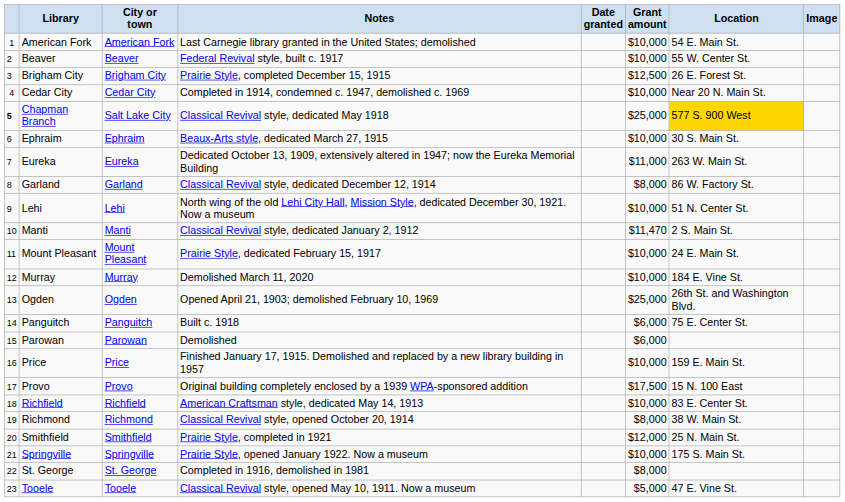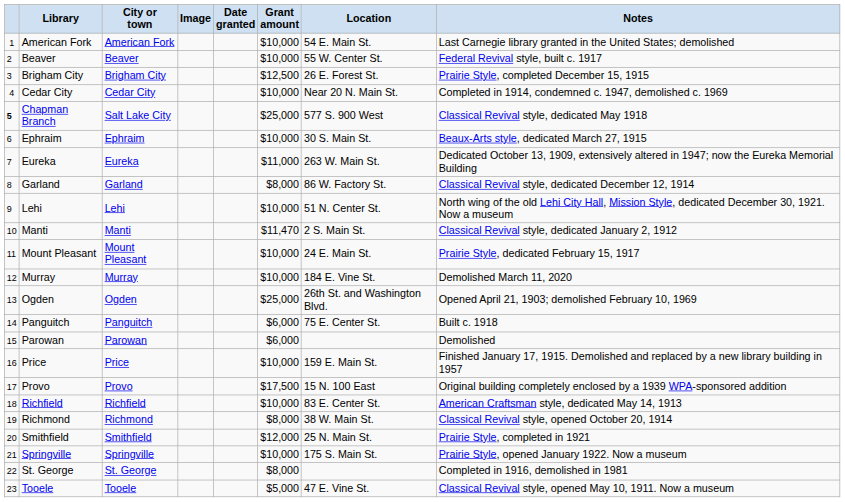columns swapped: Image <-> Notes
Chapman Branch | Location: gold background -> no background
